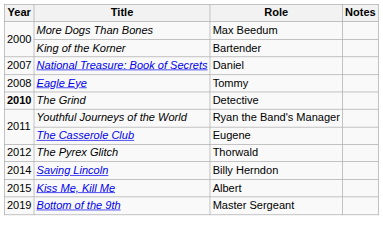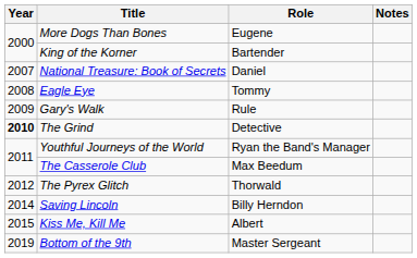More Dogs Than Bones | Role: Max Beedum -> Eugene
+ row: 2009 | Gary's Walk | Rule
The Casserole Club | Role: Eugene -> Max Beedum
